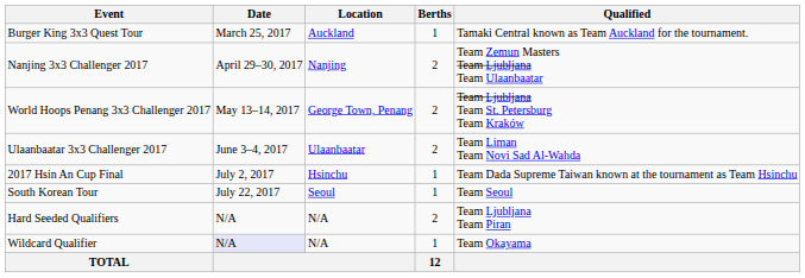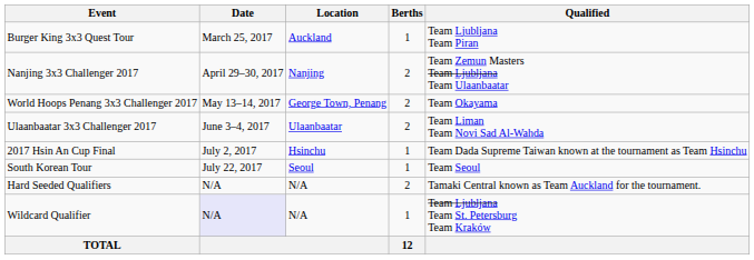Burger King 3x3 Quest Tour | Qualified: Tamaki Central known as Team Auckland for the tournament. -> Team Ljubljana Team Piran
World Hoops Penang 3x3 Challenger 2017 | Qualified: Team Ljubljana Team St. Petersburg Team Kraków -> Team Okayama
Hard Seeded Qualifiers | Qualified: Team Ljubljana Team Piran -> Tamaki Central known as Team Auckland for the tournament.
Wildcard Qualifier | Qualified: Team Okayama -> Team Ljubljana Team St. Petersburg Team Kraków
